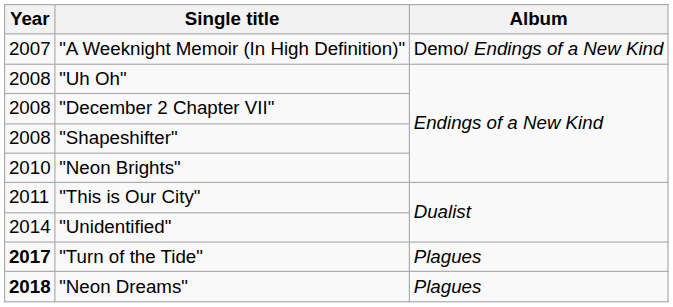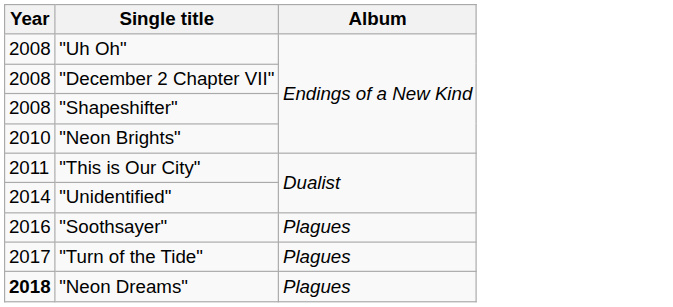- row: 2007 | "A Weeknight Memoir (In High Definition)" | Demo/ Endings of a New Kind
+ row: 2016 | "Soothsayer" | Plagues
"Turn of the Tide" | Year: bold -> normal
